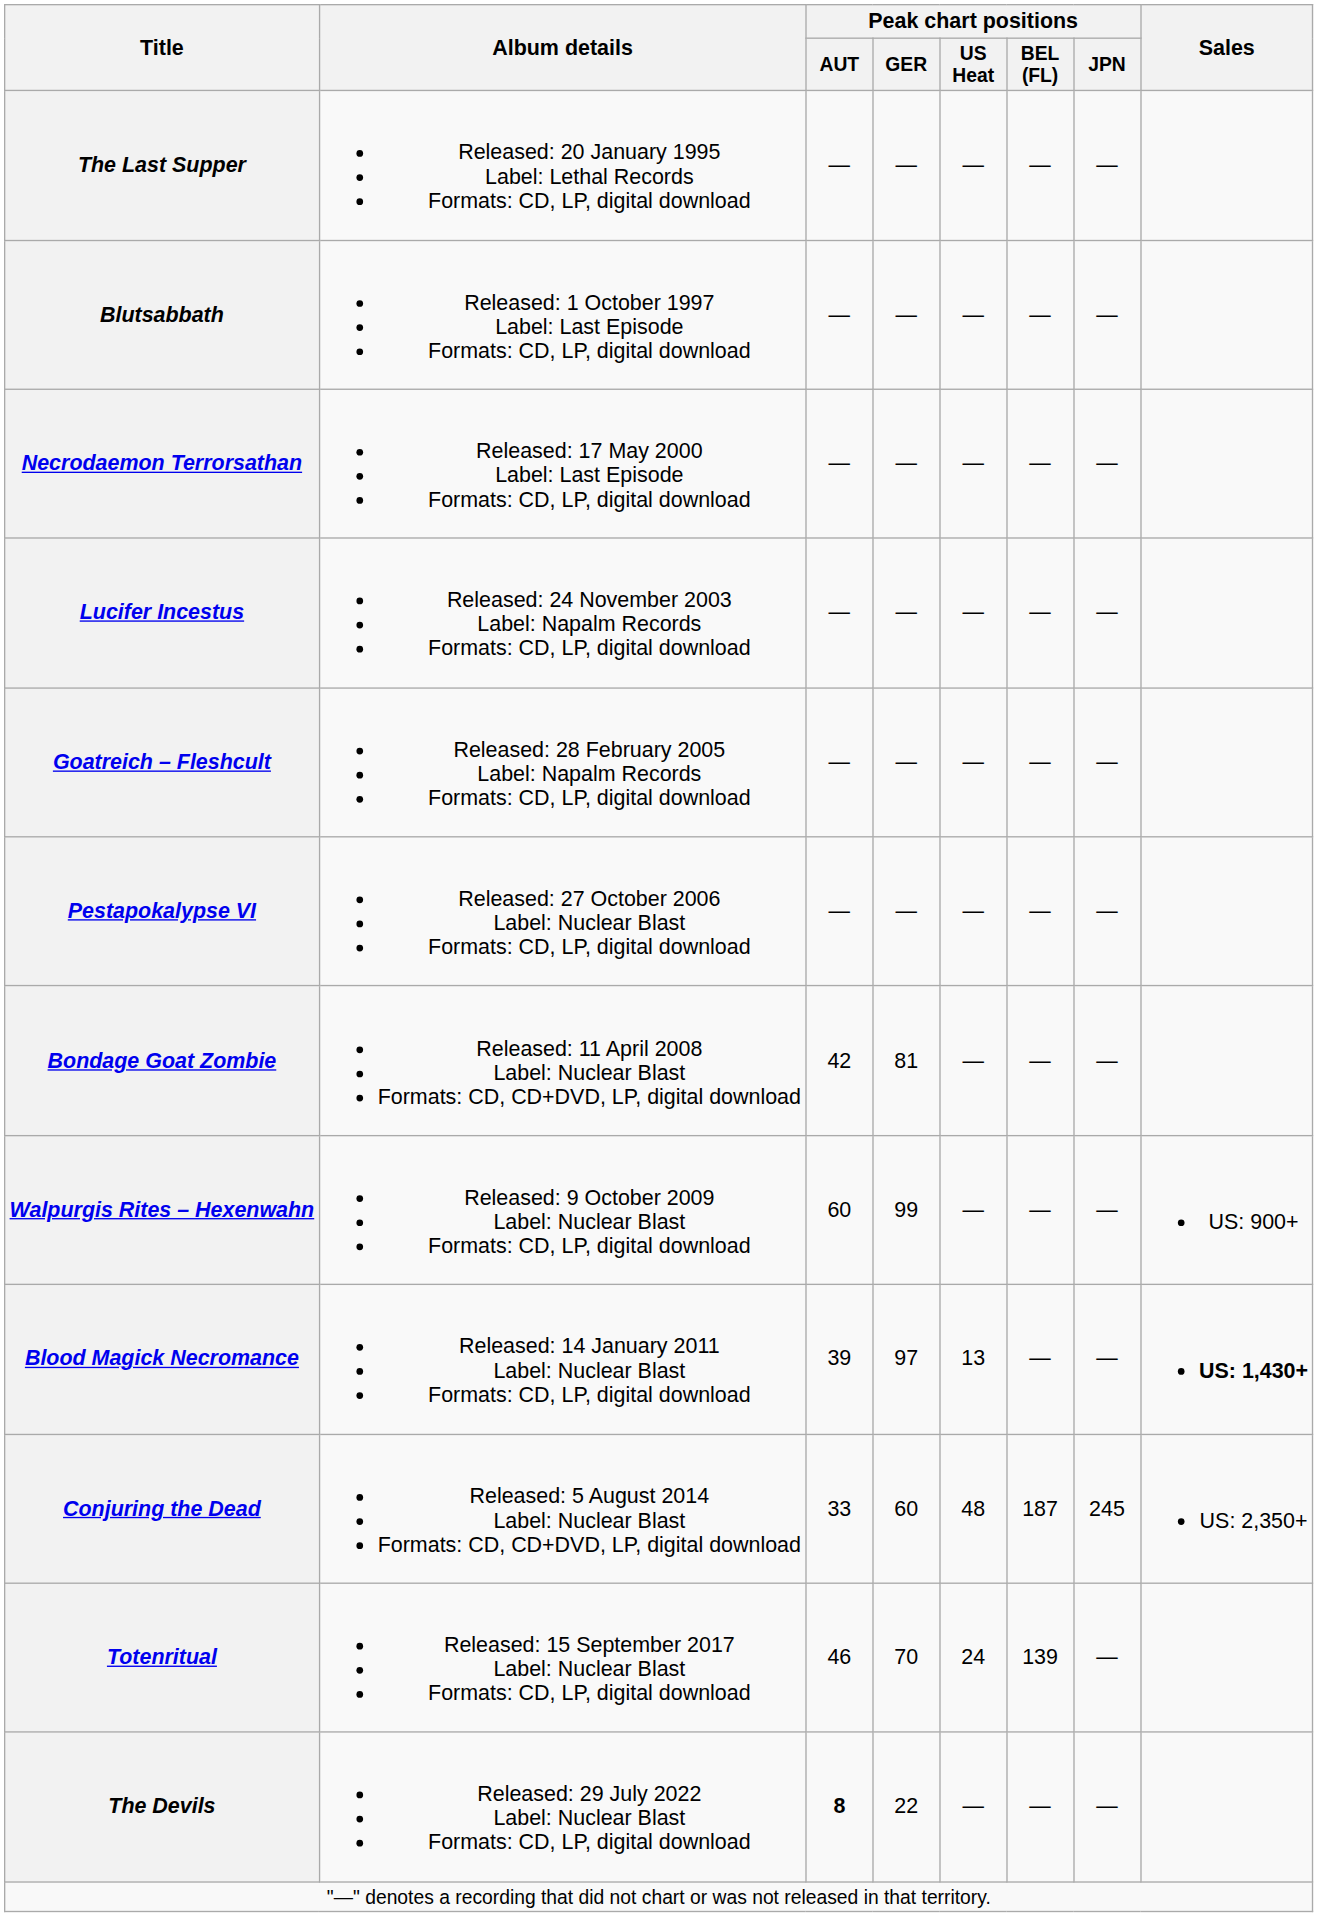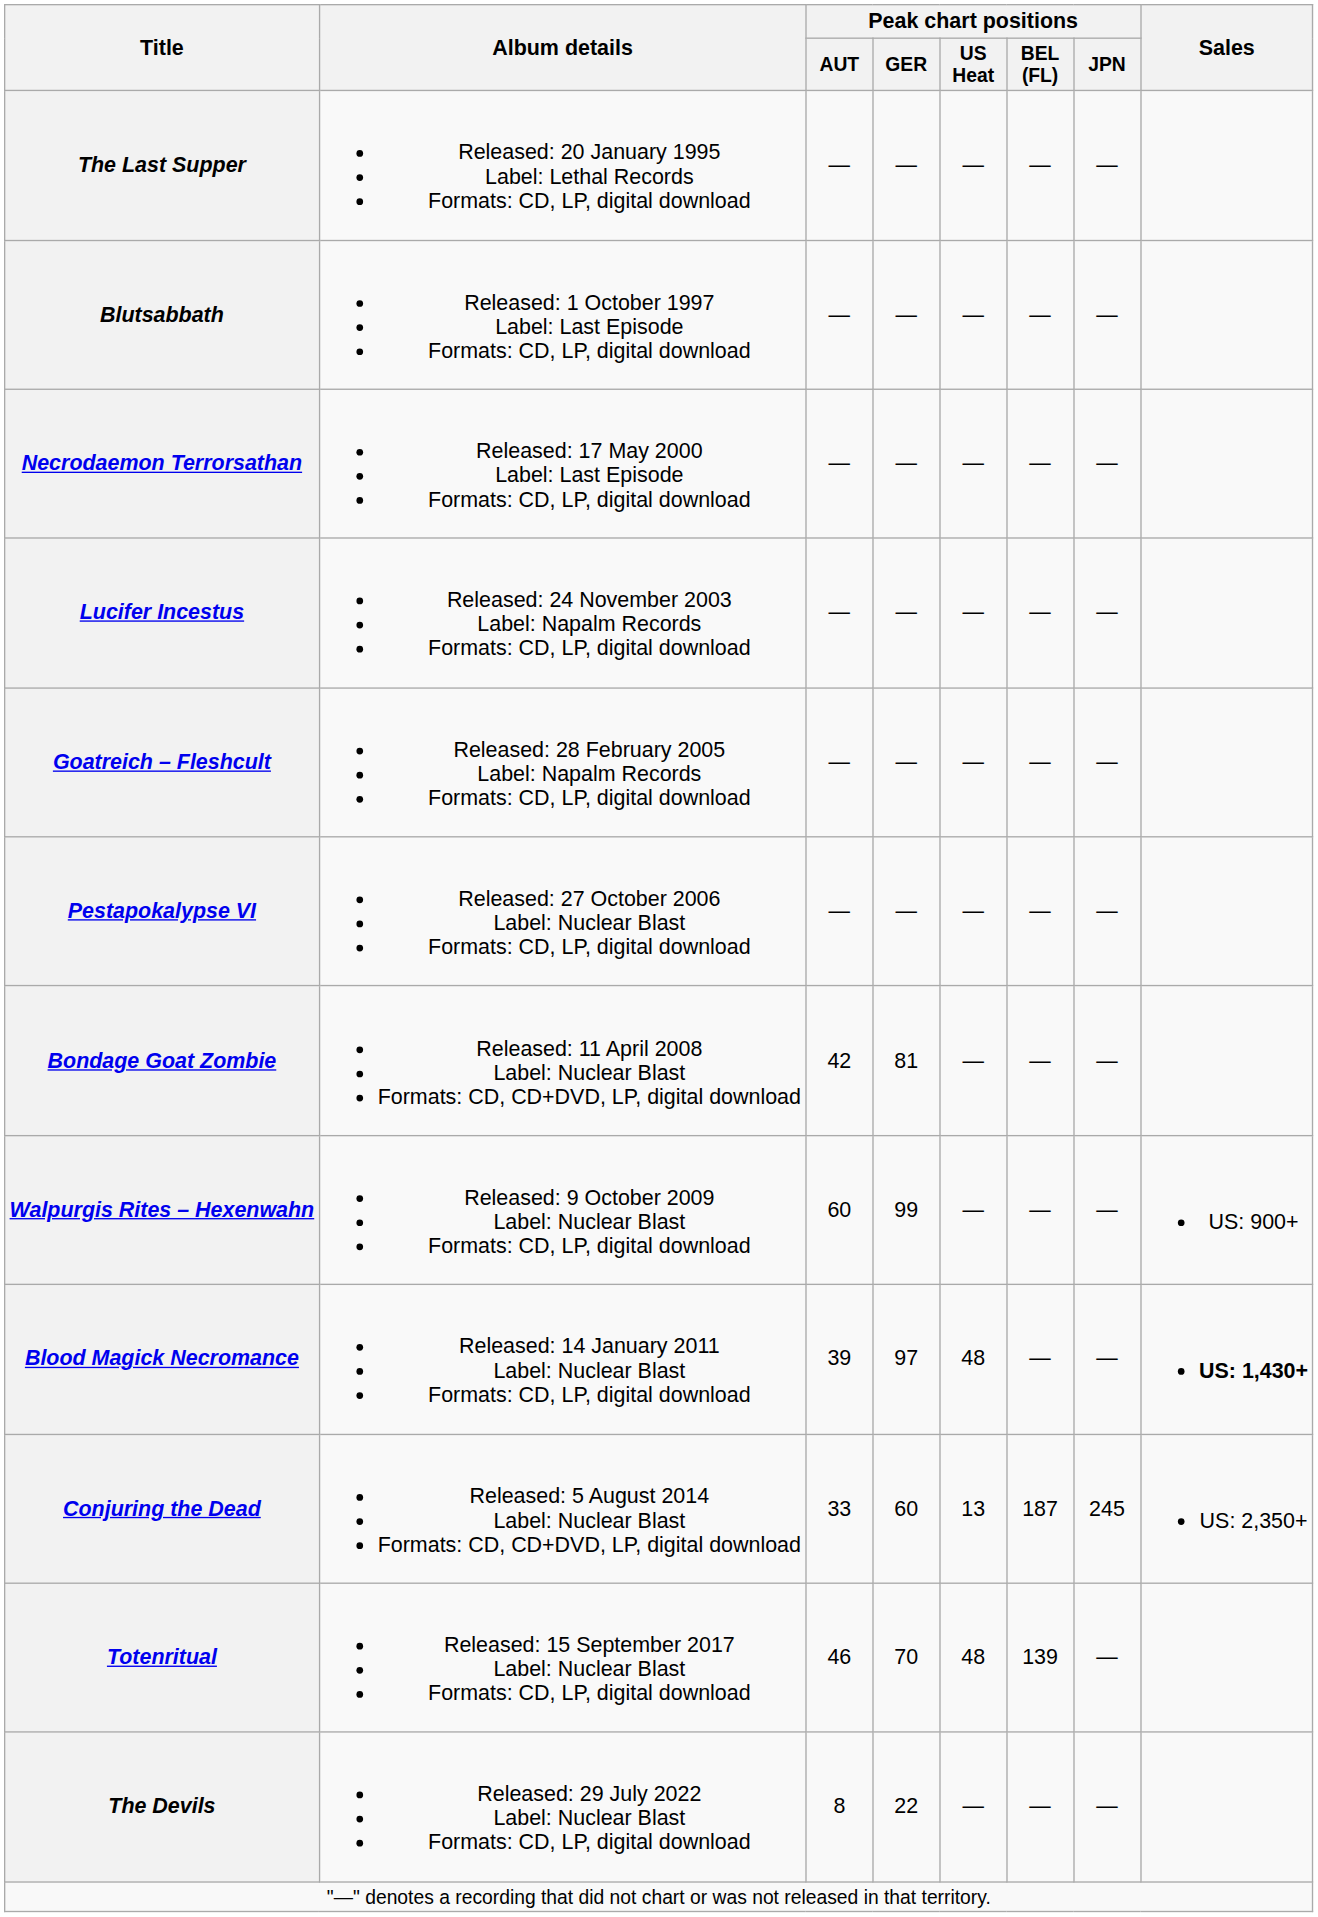Blood Magick Necromance | Peak chart positions / US Heat: 13 -> 48
Conjuring the Dead | Peak chart positions / US Heat: 48 -> 13
Totenritual | Peak chart positions / US Heat: 24 -> 48
The Devils | Peak chart positions / AUT: bold -> normal
